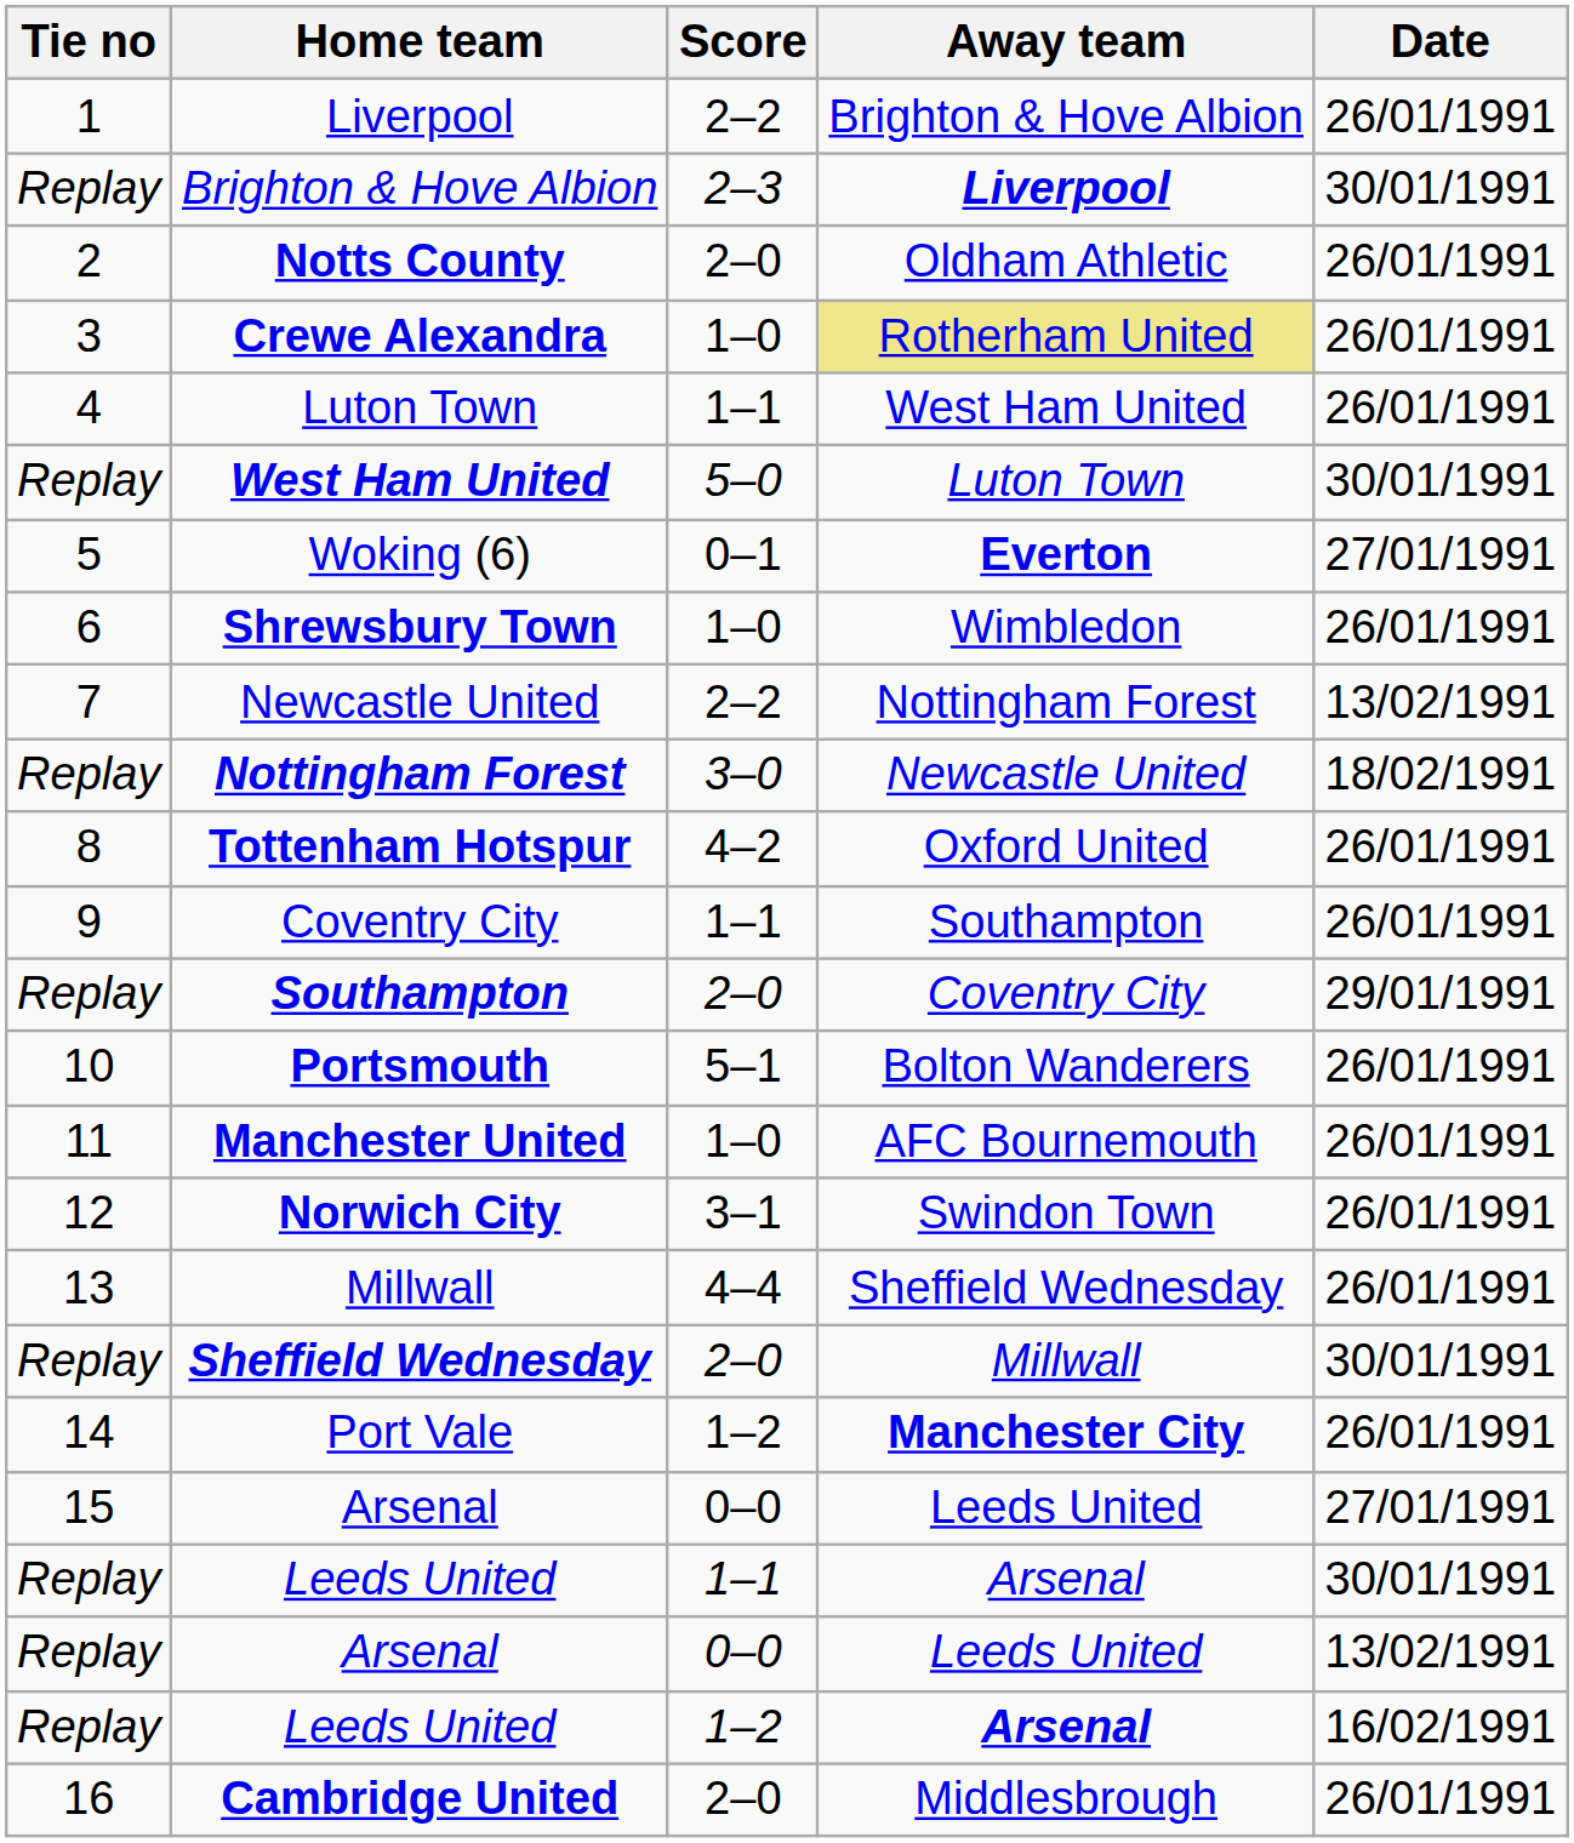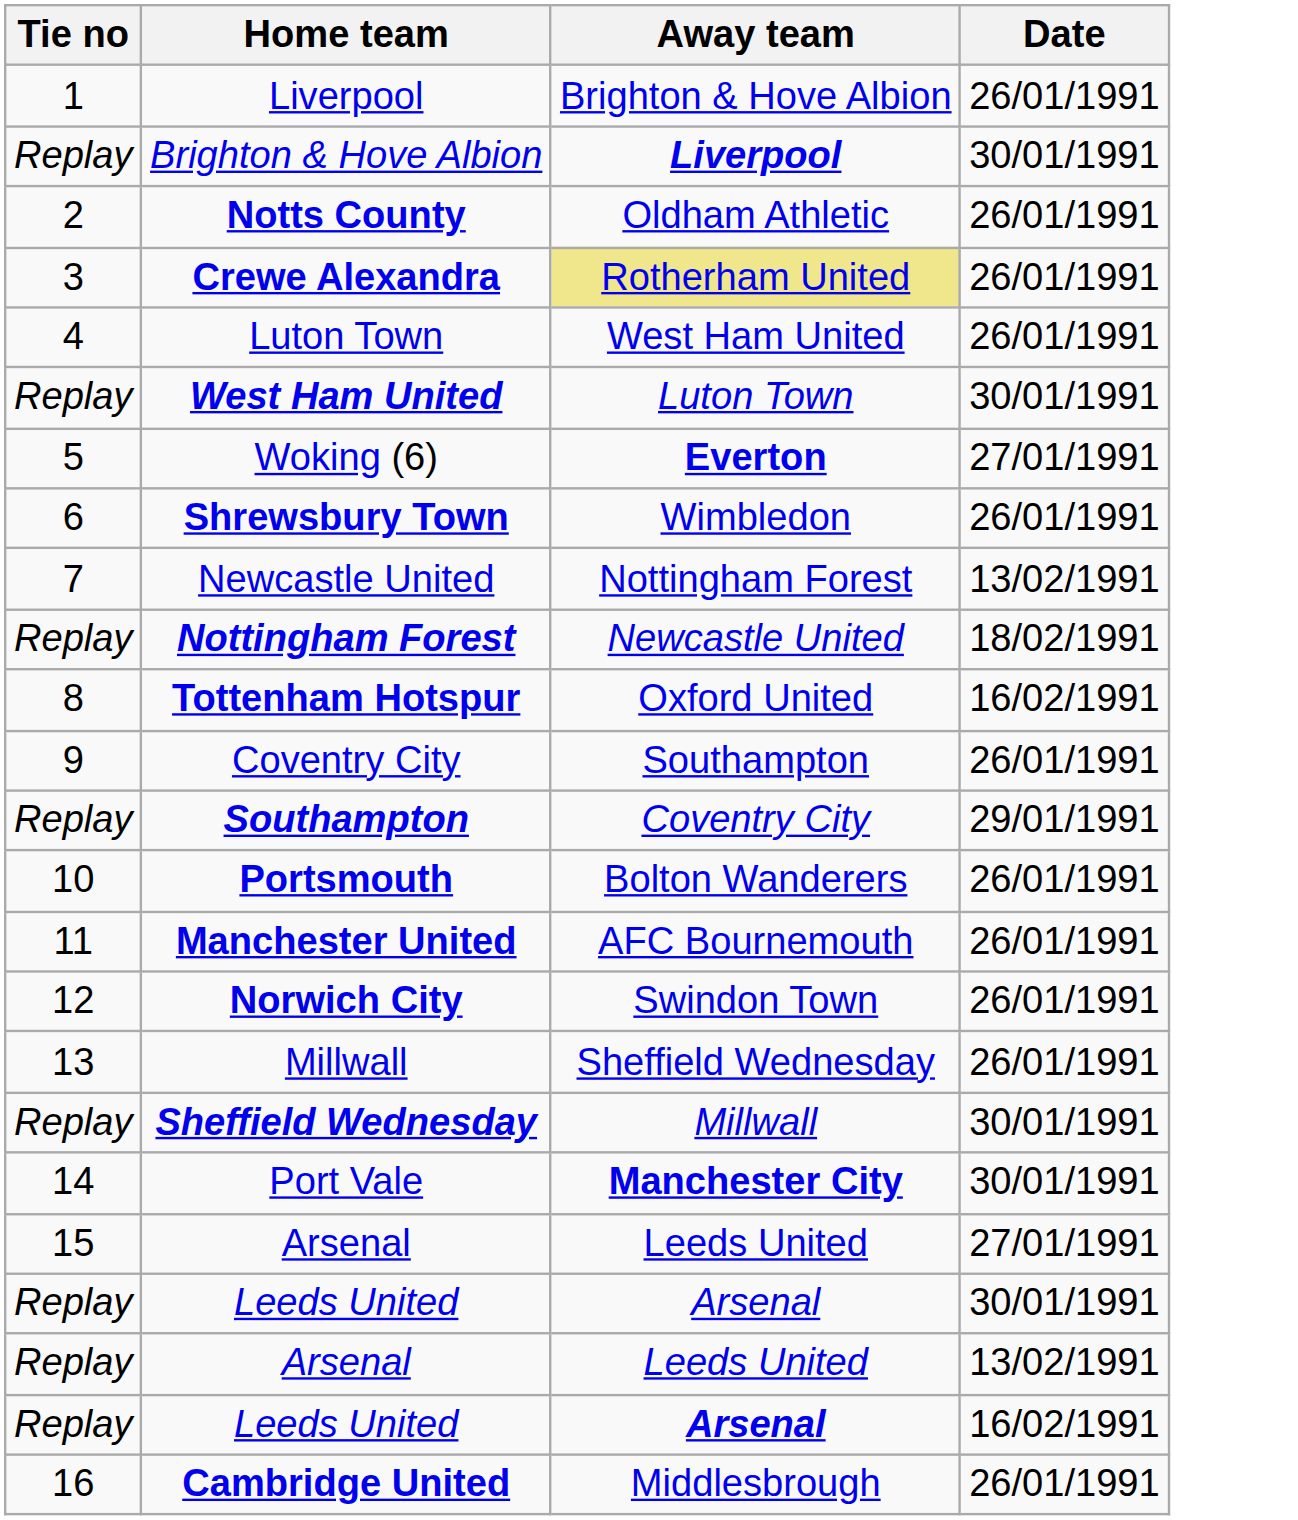- column: Score | 2–2 | 2–3 | 2–0 | 1–0 | 1–1 | 5–0 | 0–1 | 1–0 | 2–2 | 3–0 | 4–2 | 1–1 | 2–0 | 5–1 | 1–0 | 3–1 | 4–4 | 2–0 | 1–2 | 0–0 | 1–1 | 0–0 | 1–2 | 2–0
Tottenham Hotspur | Date: 26/01/1991 -> 16/02/1991
Port Vale | Date: 26/01/1991 -> 30/01/1991
